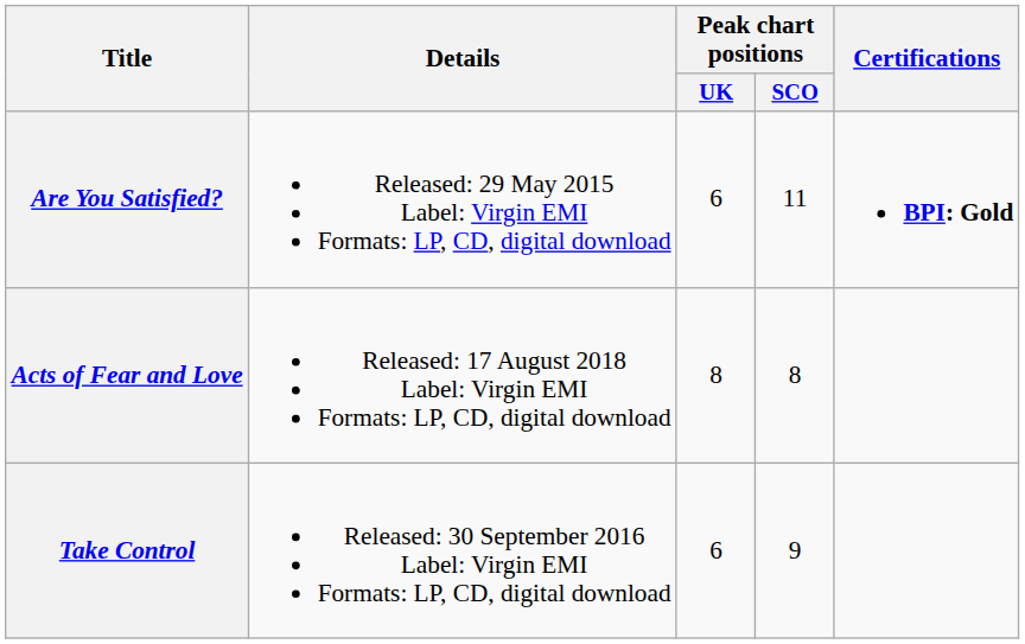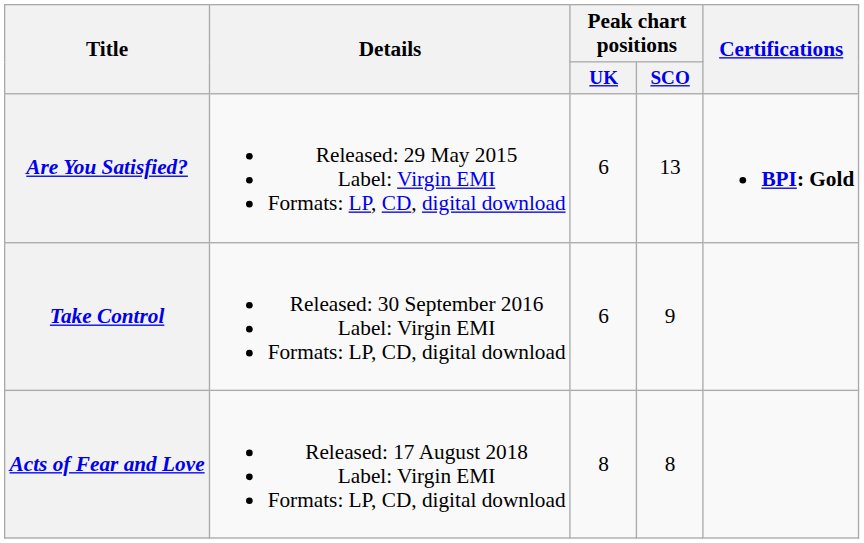Are You Satisfied? | Peak chart positions / SCO: 11 -> 13
rows swapped: Take Control <-> Acts of Fear and Love
